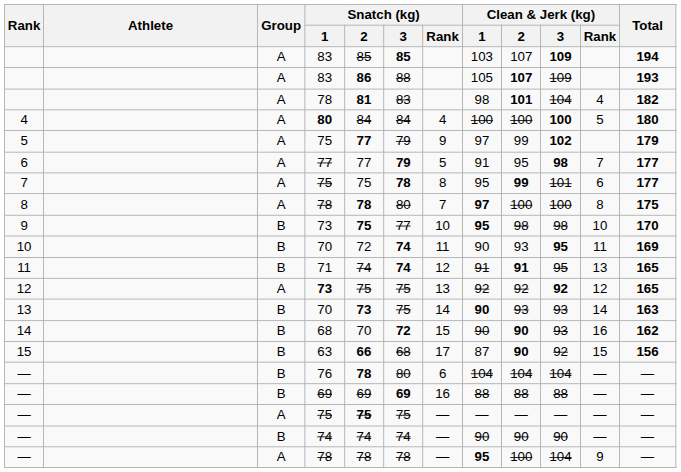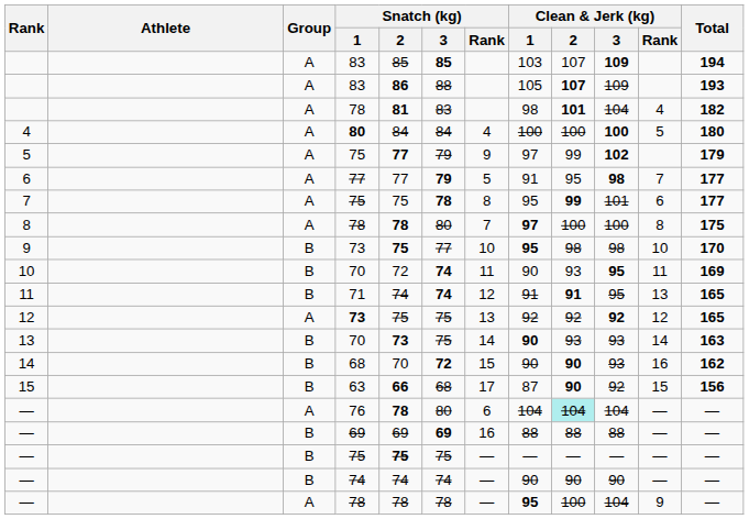— / 76 | Group: B -> A
— / 76 | Clean & Jerk (kg) / 2: no background -> paleturquoise background
— / 75 | Group: A -> B
